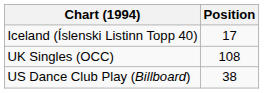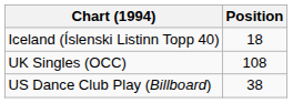Iceland (Íslenski Listinn Topp 40) | Position: 17 -> 18
